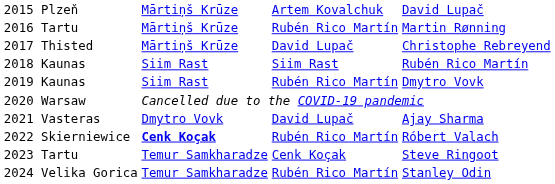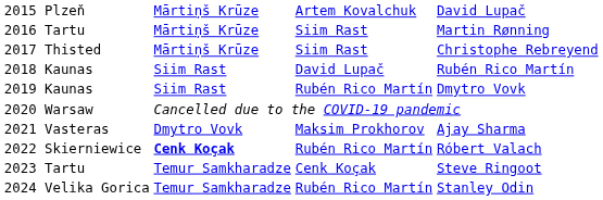2016 Tartu | column 3: Rubén Rico Martín -> Siim Rast
2017 Thisted | column 3: David Lupač -> Siim Rast
2018 Kaunas | column 3: Siim Rast -> David Lupač
2021 Vasteras | column 3: David Lupač -> Maksim Prokhorov
